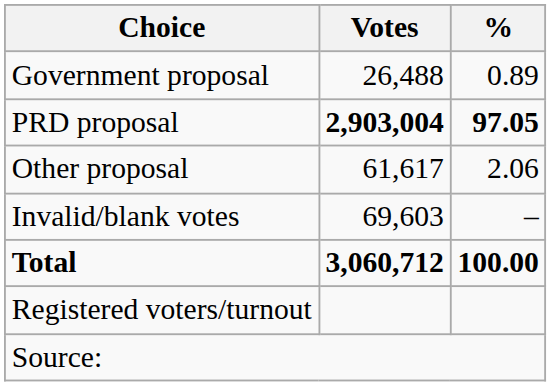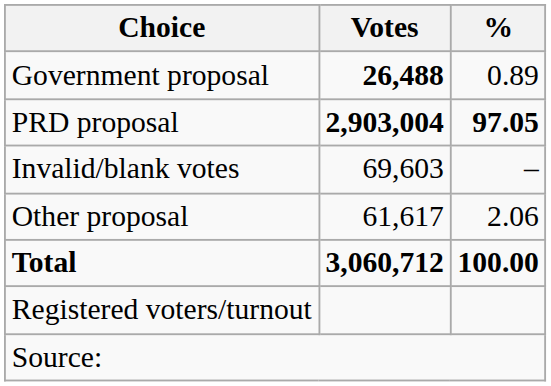Government proposal | Votes: normal -> bold
rows swapped: Other proposal <-> Invalid/blank votes
